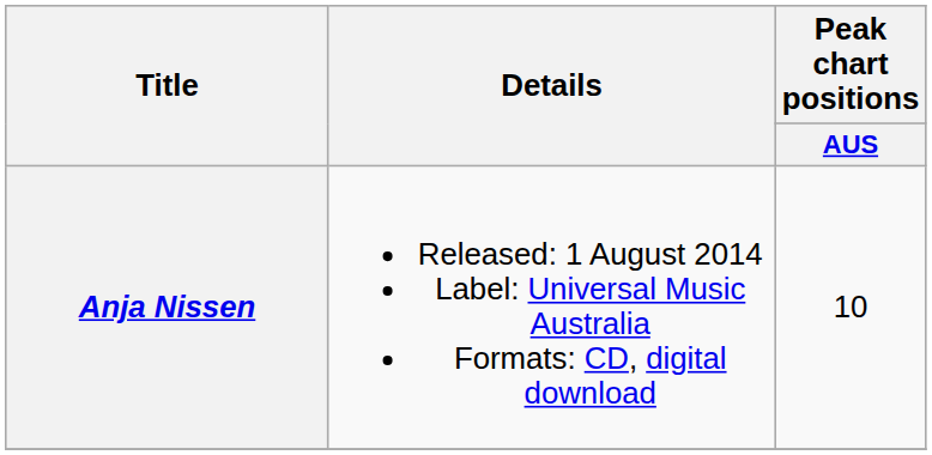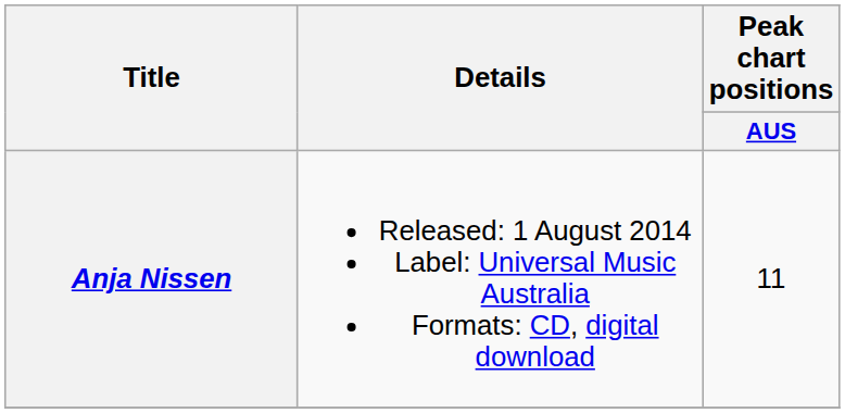Anja Nissen | Peak chart positions / AUS: 10 -> 11
